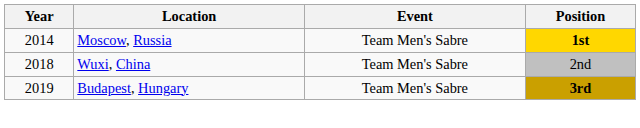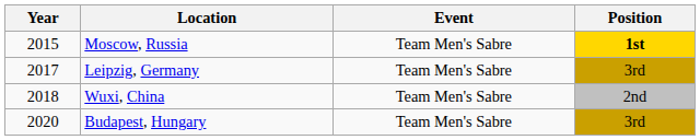Moscow, Russia | Year: 2014 -> 2015
+ row: 2017 | Leipzig, Germany | Team Men's Sabre | 3rd
Budapest, Hungary | Year: 2019 -> 2020
Budapest, Hungary | Position: bold -> normal
